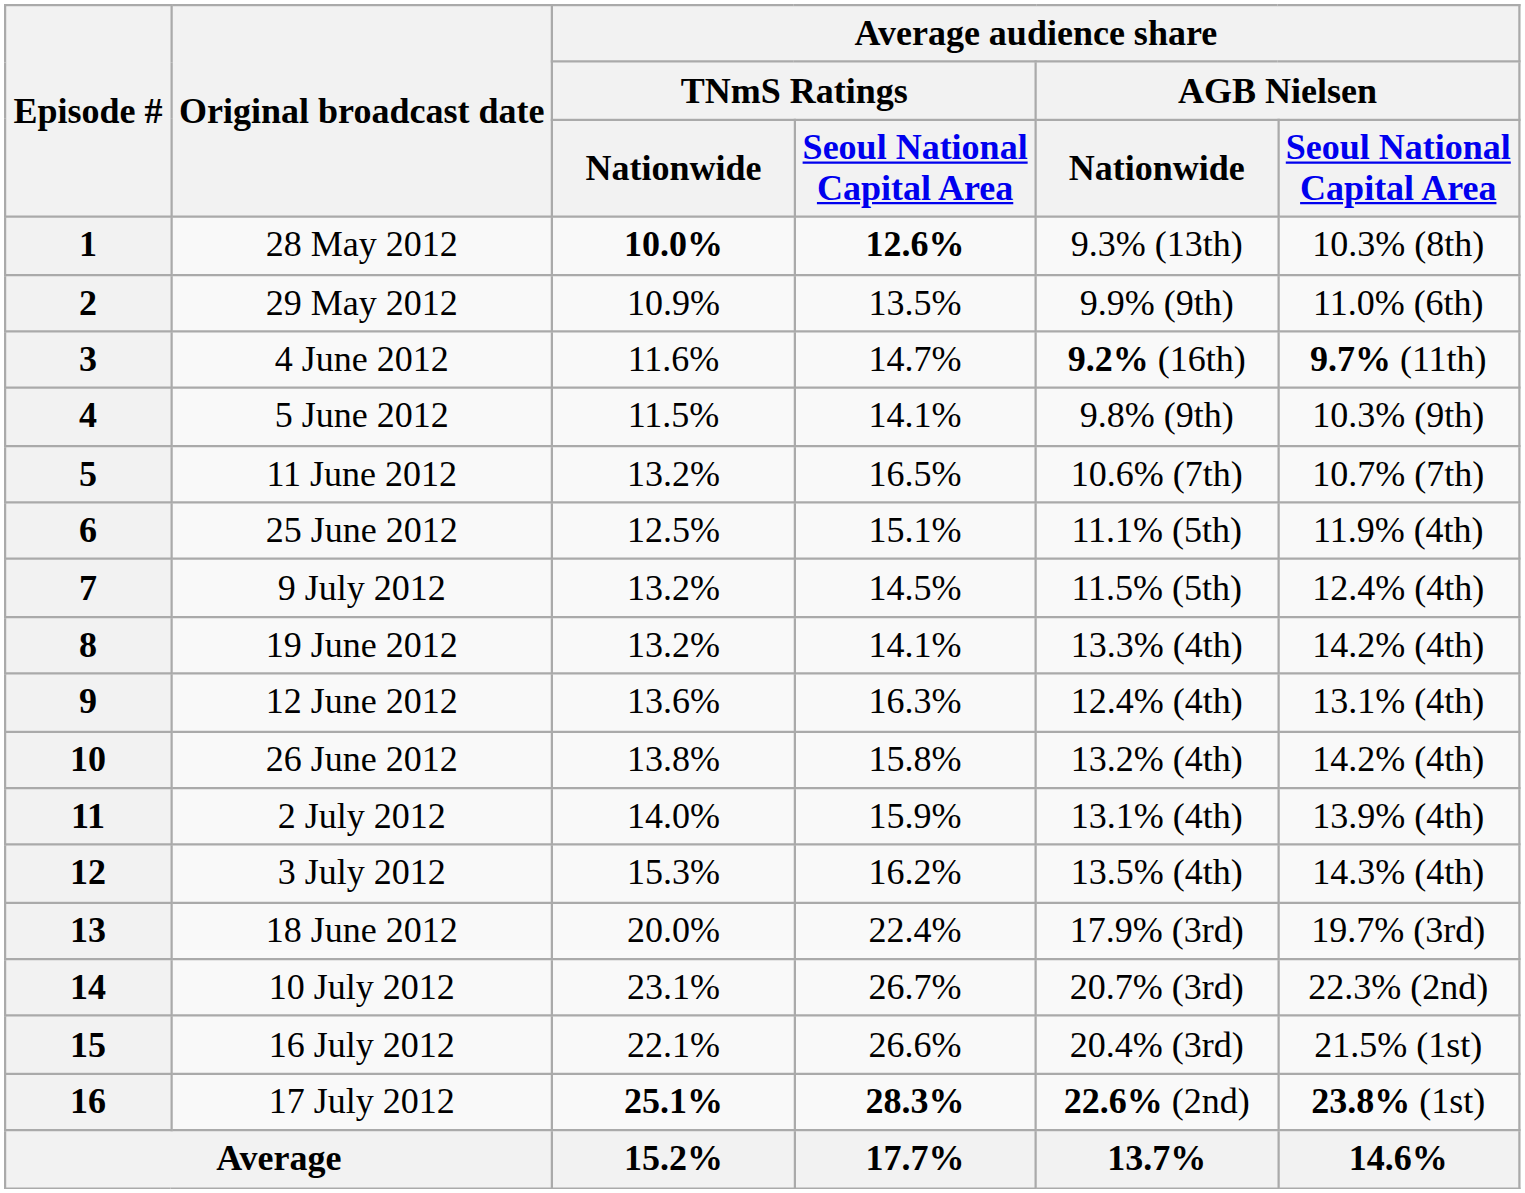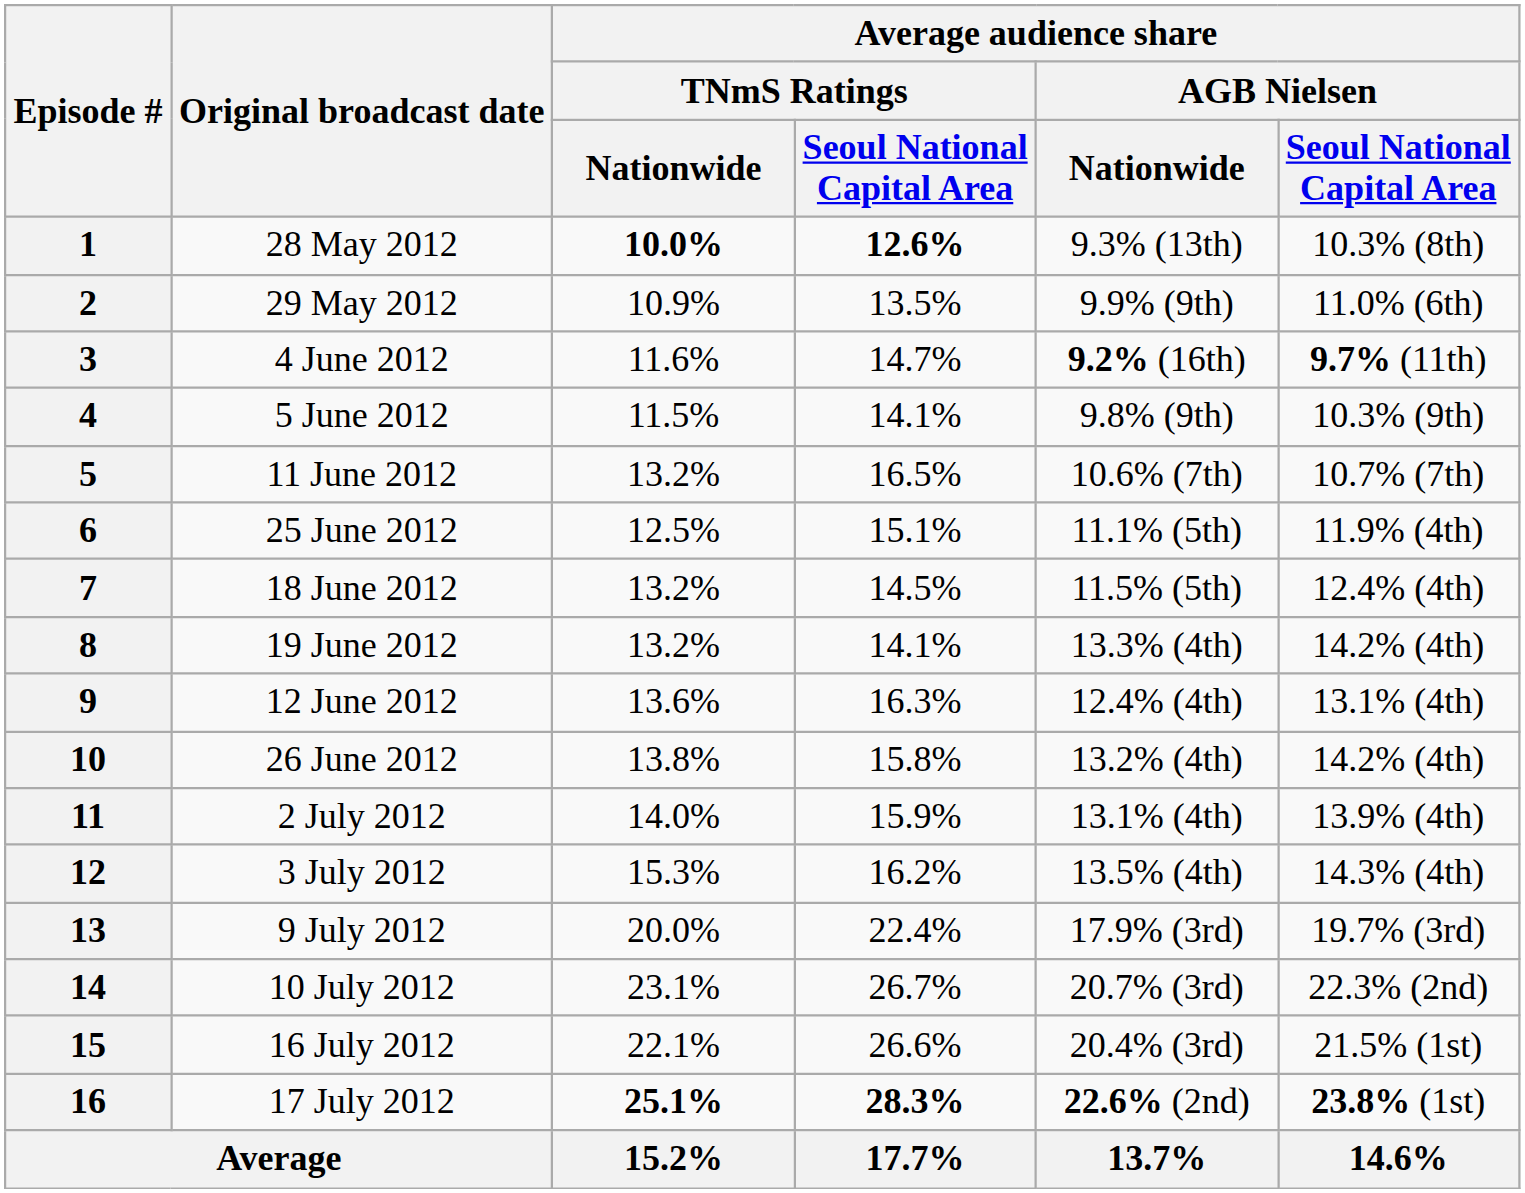7 | Original broadcast date: 9 July 2012 -> 18 June 2012
13 | Original broadcast date: 18 June 2012 -> 9 July 2012
